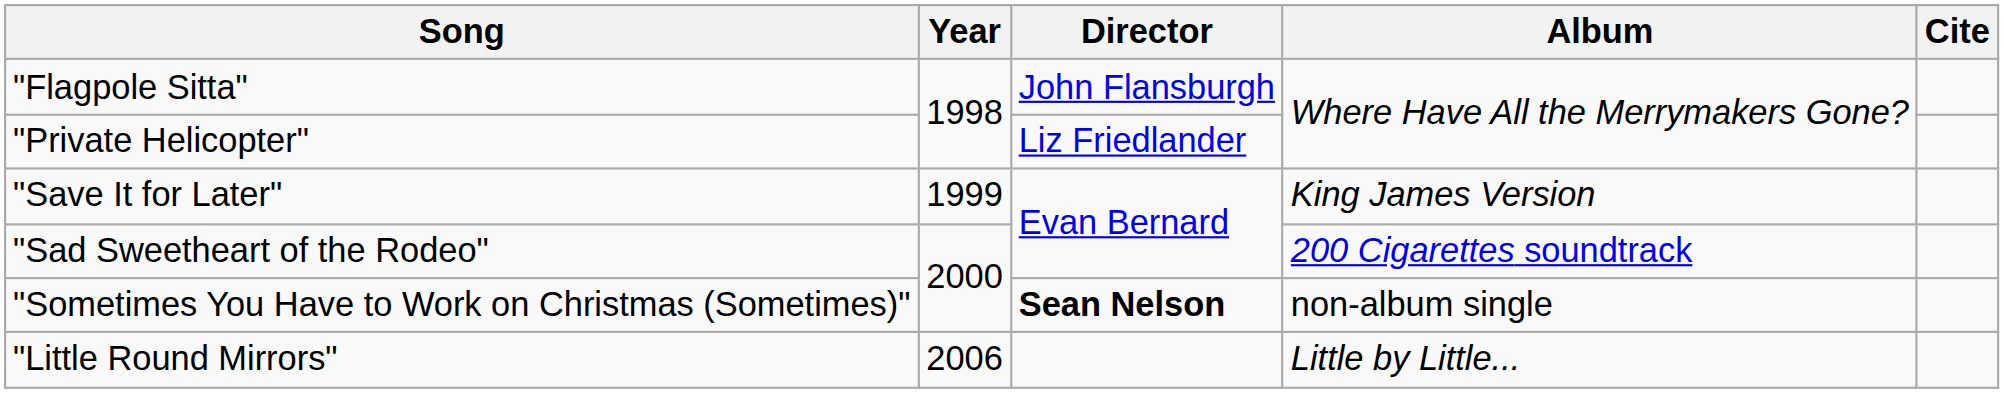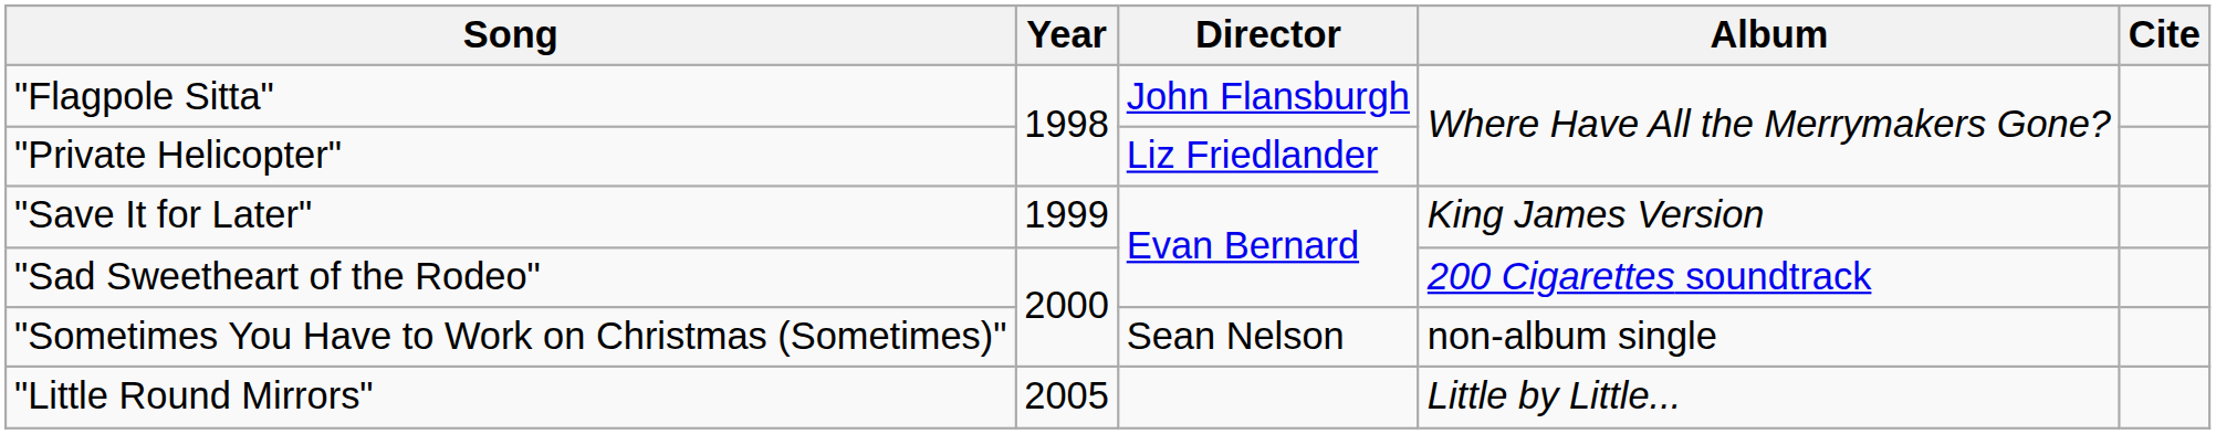"Sometimes You Have to Work on Christmas (Sometimes)" | Director: bold -> normal
"Little Round Mirrors" | Year: 2006 -> 2005
